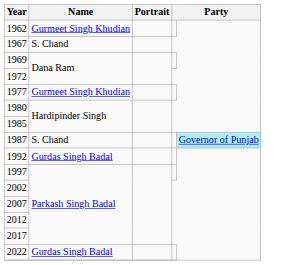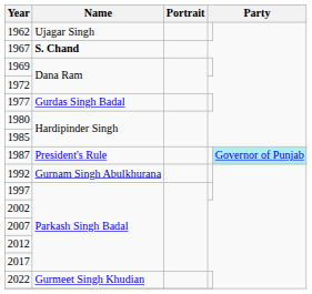1962 | Name: Gurmeet Singh Khudian -> Ujagar Singh
1967 | Name: normal -> bold
1977 | Name: Gurmeet Singh Khudian -> Gurdas Singh Badal
1987 | Name: S. Chand -> President's Rule
1992 | Name: Gurdas Singh Badal -> Gurnam Singh Abulkhurana
2022 | Name: Gurdas Singh Badal -> Gurmeet Singh Khudian
